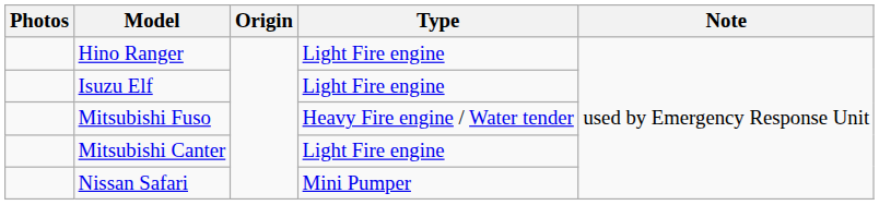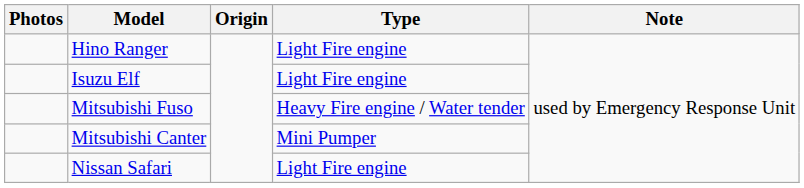Mitsubishi Canter | Type: Light Fire engine -> Mini Pumper
Nissan Safari | Type: Mini Pumper -> Light Fire engine
